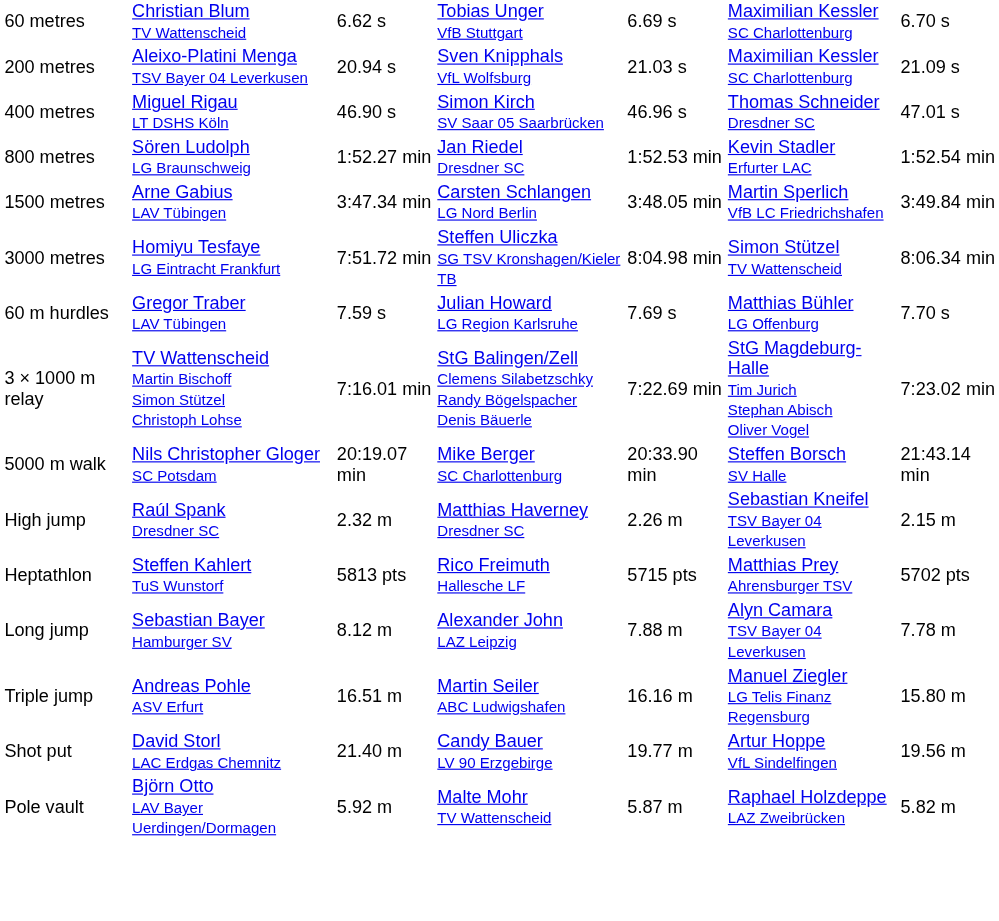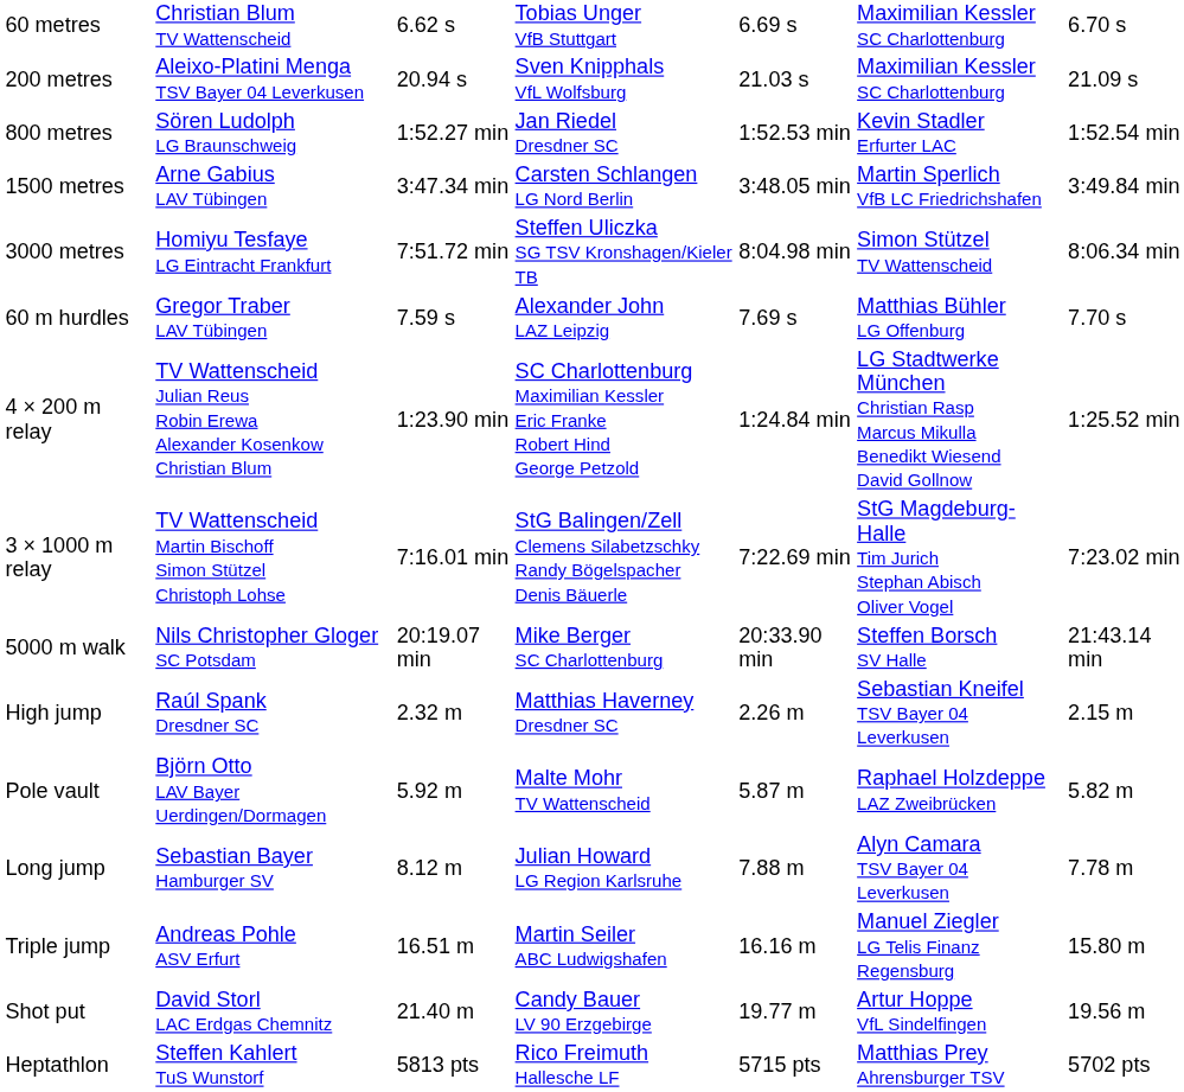- row: 400 metres | Miguel Rigau LT DSHS Köln | 46.90 s | Simon Kirch SV Saar 05 Saarbrücken | 46.96 s | Thomas Schneider Dresdner SC | 47.01 s
60 m hurdles | column 4: Julian Howard LG Region Karlsruhe -> Alexander John LAZ Leipzig
+ row: 4 × 200 m relay | TV Wattenscheid Julian Reus Robin Erewa Alexander Kosenkow Christian Blum | 1:23.90 min | SC Charlottenburg Maximilian Kessler Eric Franke Robert Hind George Petzold | 1:24.84 min | LG Stadtwerke München Christian Rasp Marcus Mikulla Benedikt Wiesend David Gollnow | 1:25.52 min
rows swapped: Pole vault <-> Heptathlon
Long jump | column 4: Alexander John LAZ Leipzig -> Julian Howard LG Region Karlsruhe
